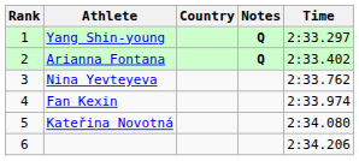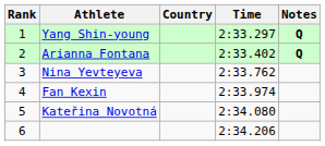columns swapped: Time <-> Notes
